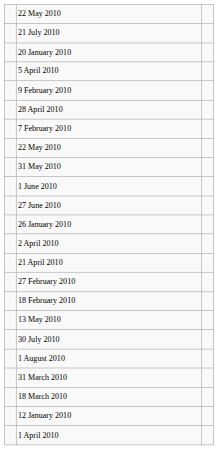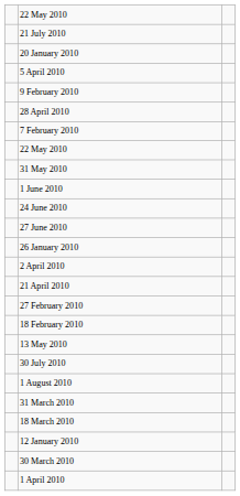+ row: 24 June 2010
+ row: 30 March 2010
